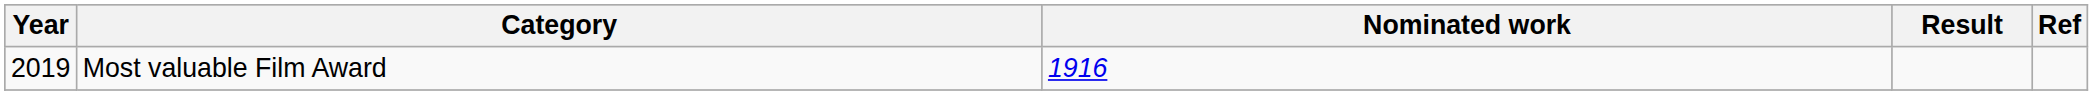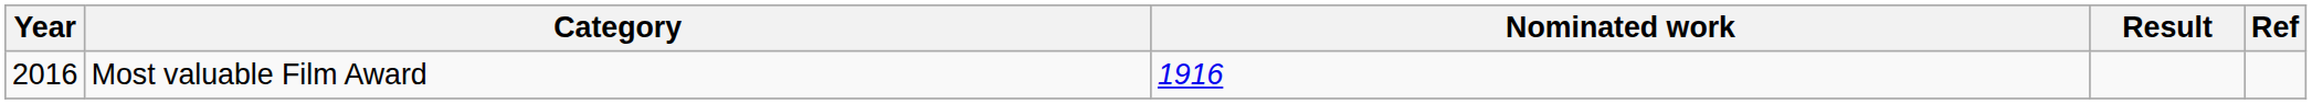Most valuable Film Award | Year: 2019 -> 2016
